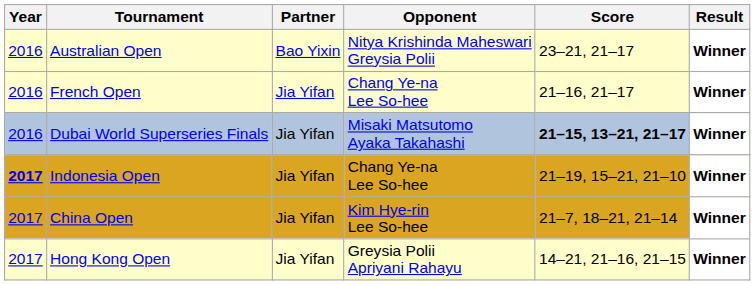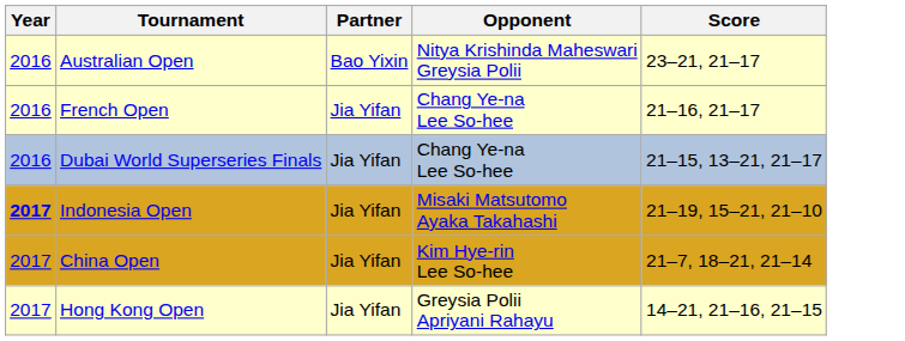- column: Result | Winner | Winner | Winner | Winner | Winner | Winner
Dubai World Superseries Finals | Opponent: Misaki Matsutomo Ayaka Takahashi -> Chang Ye-na Lee So-hee
Dubai World Superseries Finals | Score: bold -> normal
Indonesia Open | Opponent: Chang Ye-na Lee So-hee -> Misaki Matsutomo Ayaka Takahashi
